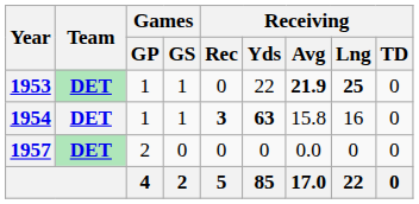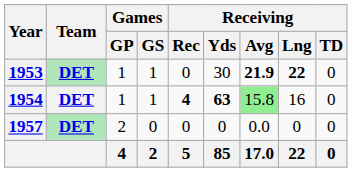1953 | Receiving / Yds: 22 -> 30
1953 | Receiving / Lng: 25 -> 22
1954 | Receiving / Rec: 3 -> 4
1954 | Receiving / Avg: no background -> lightgreen background
